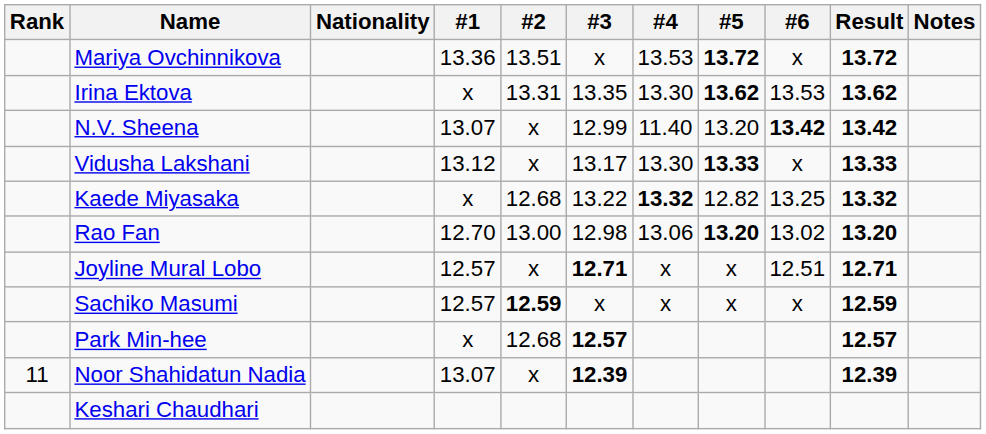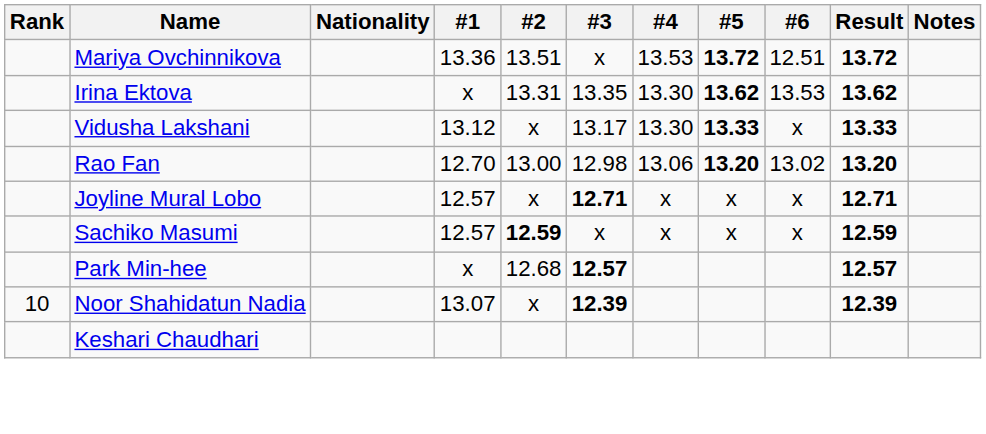Mariya Ovchinnikova | #6: x -> 12.51
- row: N.V. Sheena | 13.07 | x | 12.99 | 11.40 | 13.20 | 13.42 | 13.42
- row: Kaede Miyasaka | x | 12.68 | 13.22 | 13.32 | 12.82 | 13.25 | 13.32
Joyline Mural Lobo | #6: 12.51 -> x
Noor Shahidatun Nadia | Rank: 11 -> 10
